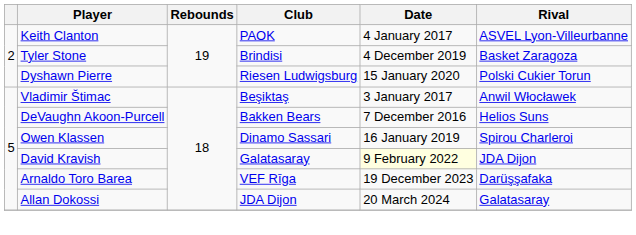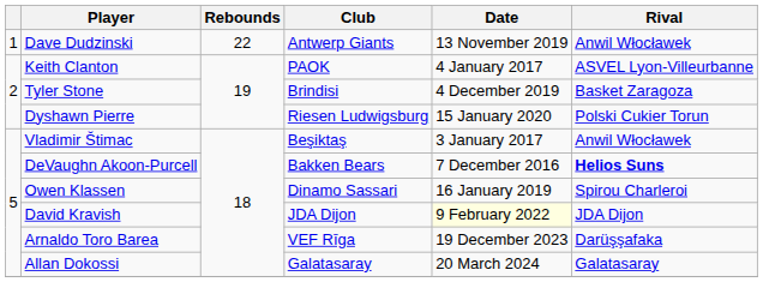+ row: 1 | Dave Dudzinski | 22 | Antwerp Giants | 13 November 2019 | Anwil Włocławek
DeVaughn Akoon-Purcell | Rival: normal -> bold
David Kravish | Club: Galatasaray -> JDA Dijon
Allan Dokossi | Club: JDA Dijon -> Galatasaray
